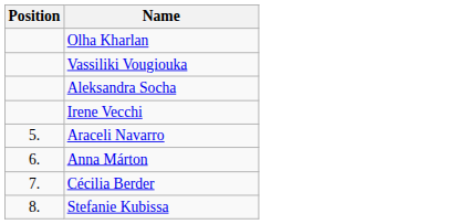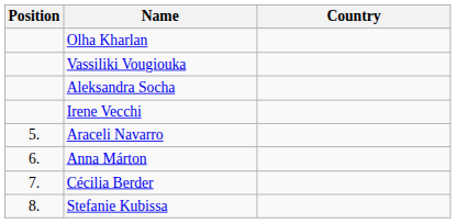+ column: Country
